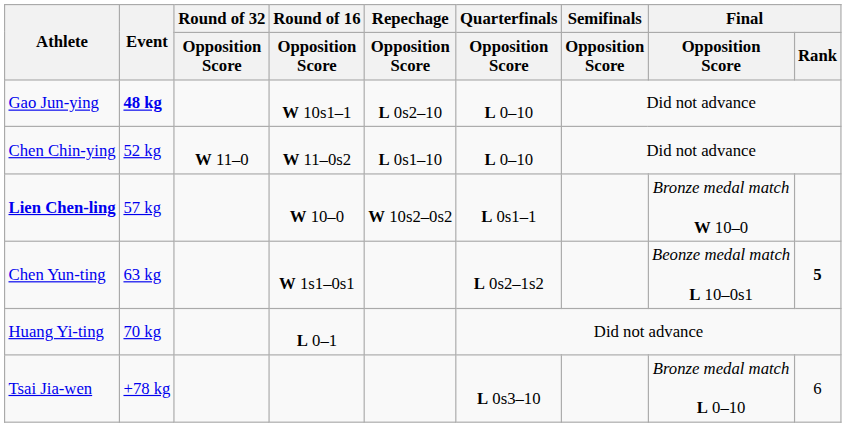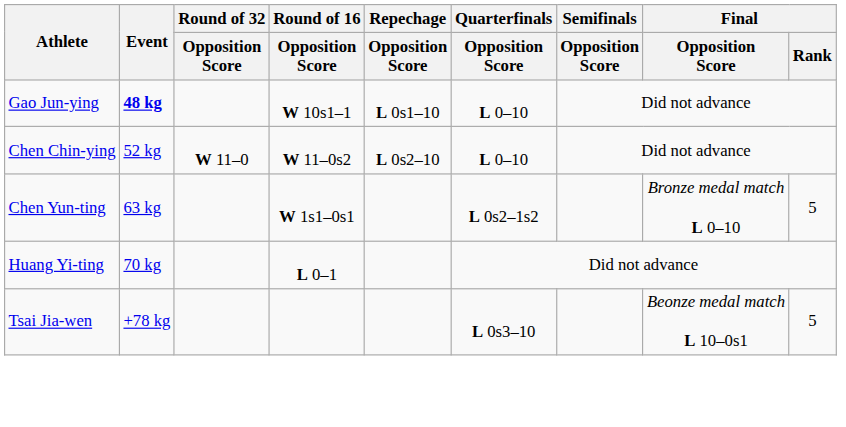Gao Jun-ying | Repechage / Opposition Score: L 0s2–10 -> L 0s1–10
Chen Chin-ying | Repechage / Opposition Score: L 0s1–10 -> L 0s2–10
- row: Lien Chen-ling | 57 kg | W 10–0 | W 10s2–0s2 | L 0s1–1 | Bronze medal match W 10–0
Chen Yun-ting | Final / Opposition Score: Beonze medal match L 10–0s1 -> Bronze medal match L 0–10
Chen Yun-ting | Final / Rank: bold -> normal
Tsai Jia-wen | Final / Opposition Score: Bronze medal match L 0–10 -> Beonze medal match L 10–0s1
Tsai Jia-wen | Final / Rank: 6 -> 5
